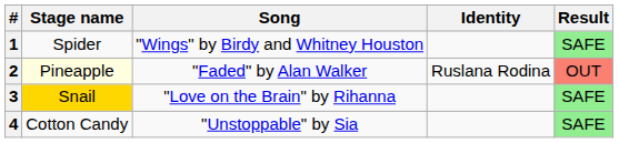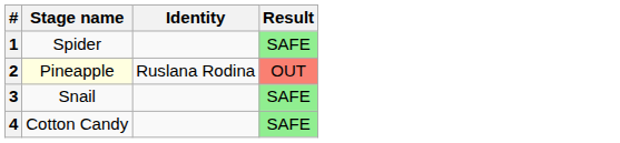- column: Song | "Wings" by Birdy and Whitney Houston | "Faded" by Alan Walker | "Love on the Brain" by Rihanna | "Unstoppable" by Sia
3 | Stage name: gold background -> no background
